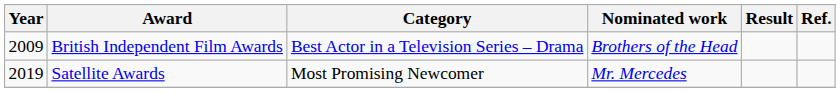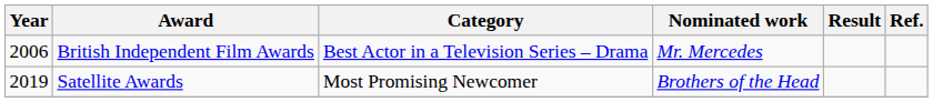British Independent Film Awards | Year: 2009 -> 2006
British Independent Film Awards | Nominated work: Brothers of the Head -> Mr. Mercedes
Satellite Awards | Nominated work: Mr. Mercedes -> Brothers of the Head
